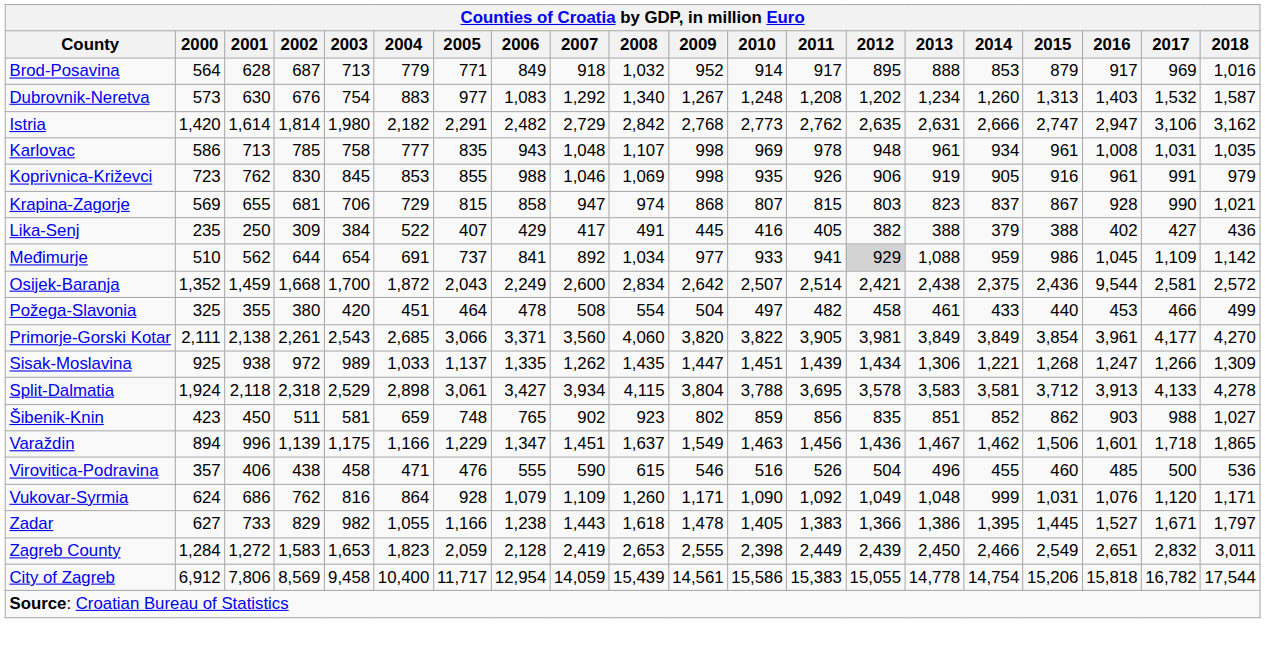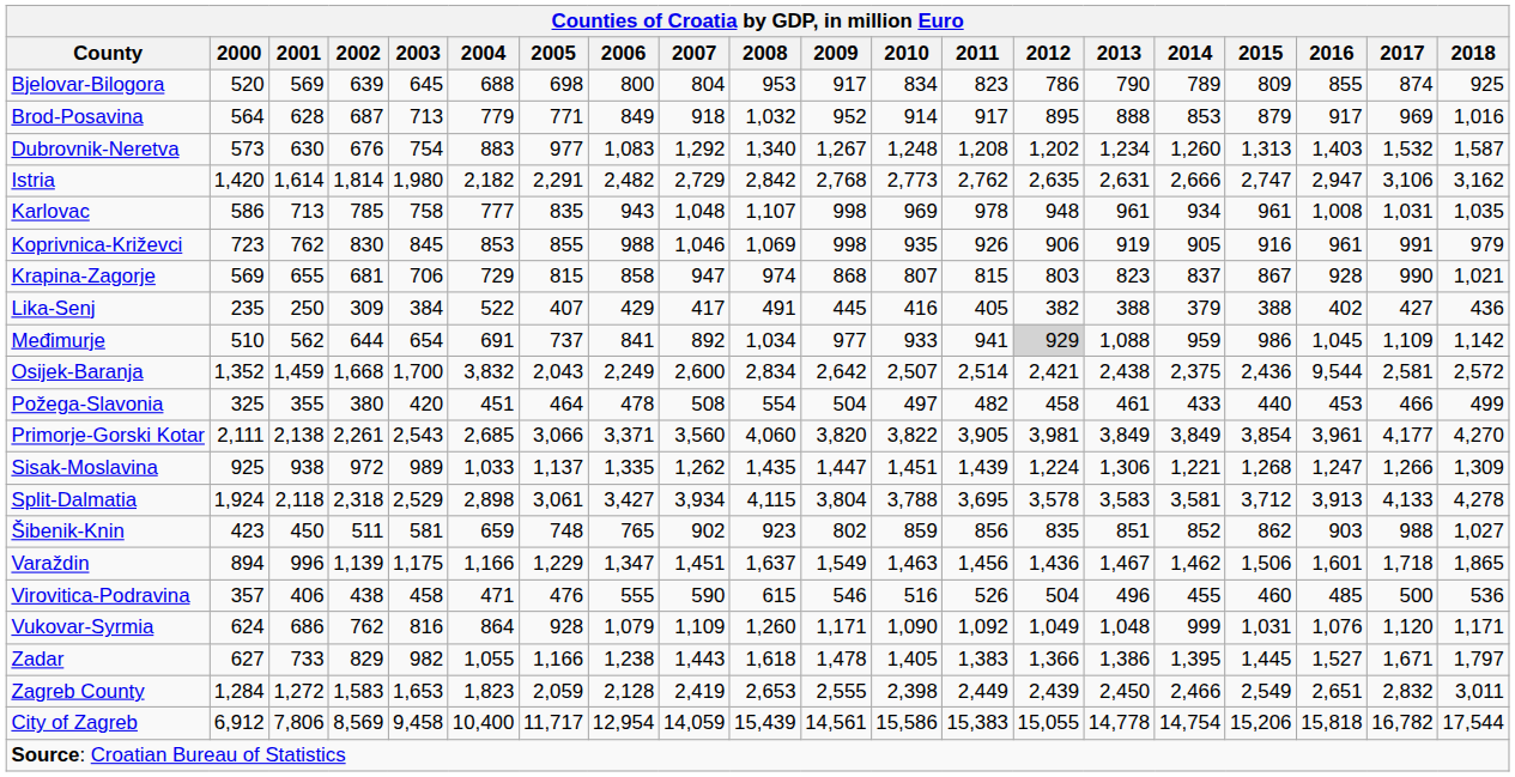+ row: Bjelovar-Bilogora | 520 | 569 | 639 | 645 | 688 | 698 | 800 | 804 | 953 | 917 | 834 | 823 | 786 | 790 | 789 | 809 | 855 | 874 | 925
Osijek-Baranja | 2004: 1,872 -> 3,832
Sisak-Moslavina | 2012: 1,434 -> 1,224
